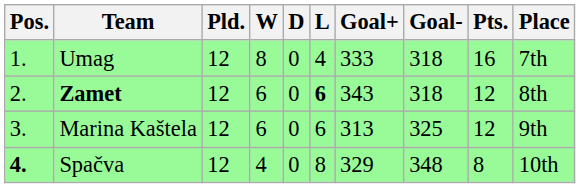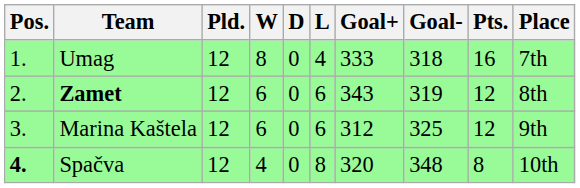Zamet | L: bold -> normal
Zamet | Goal-: 318 -> 319
Marina Kaštela | Goal+: 313 -> 312
Spačva | Goal+: 329 -> 320
